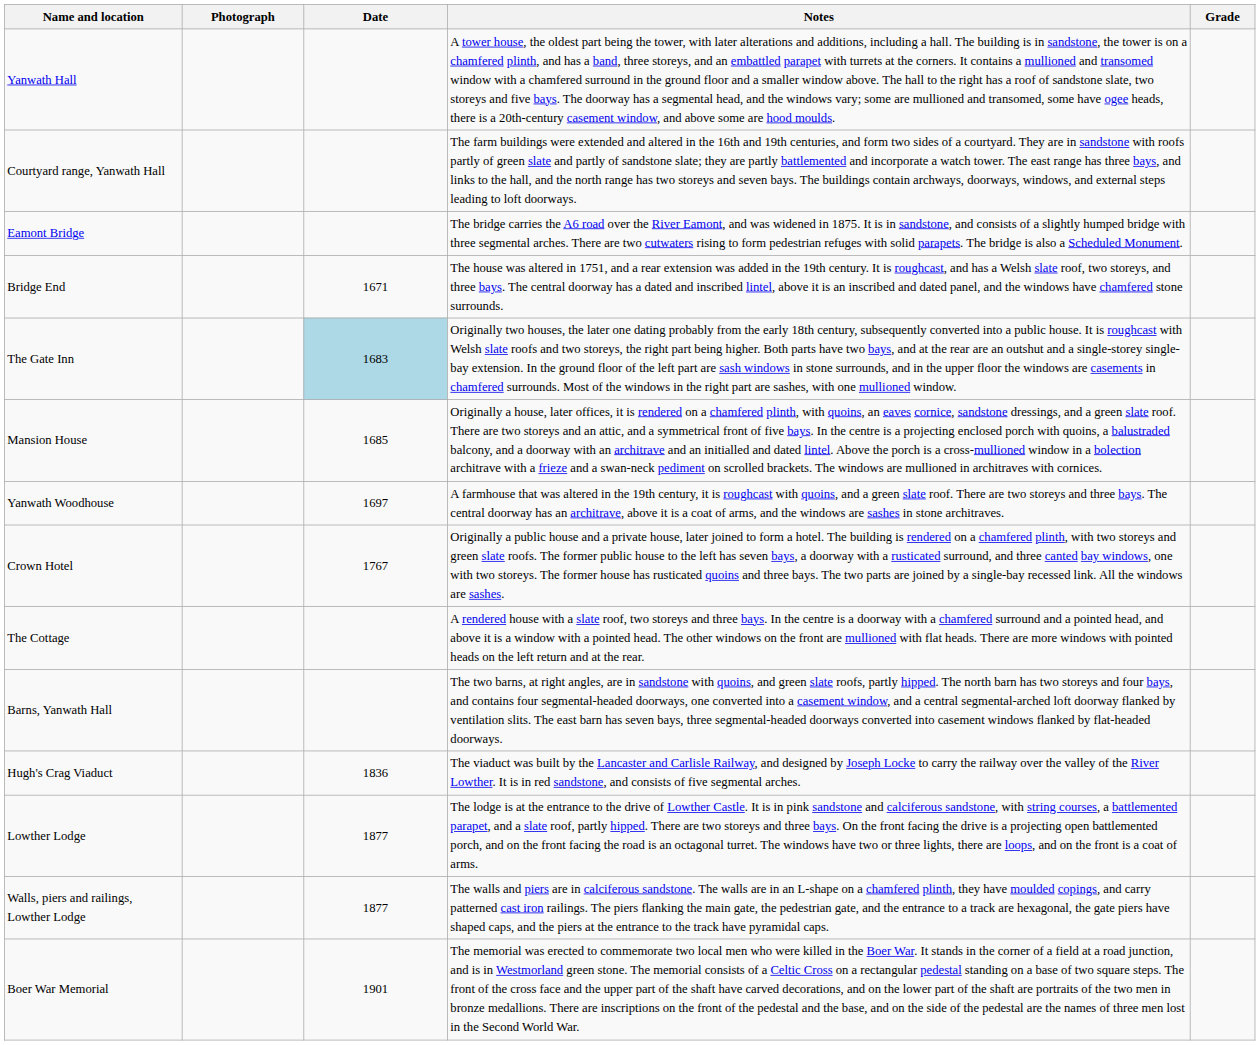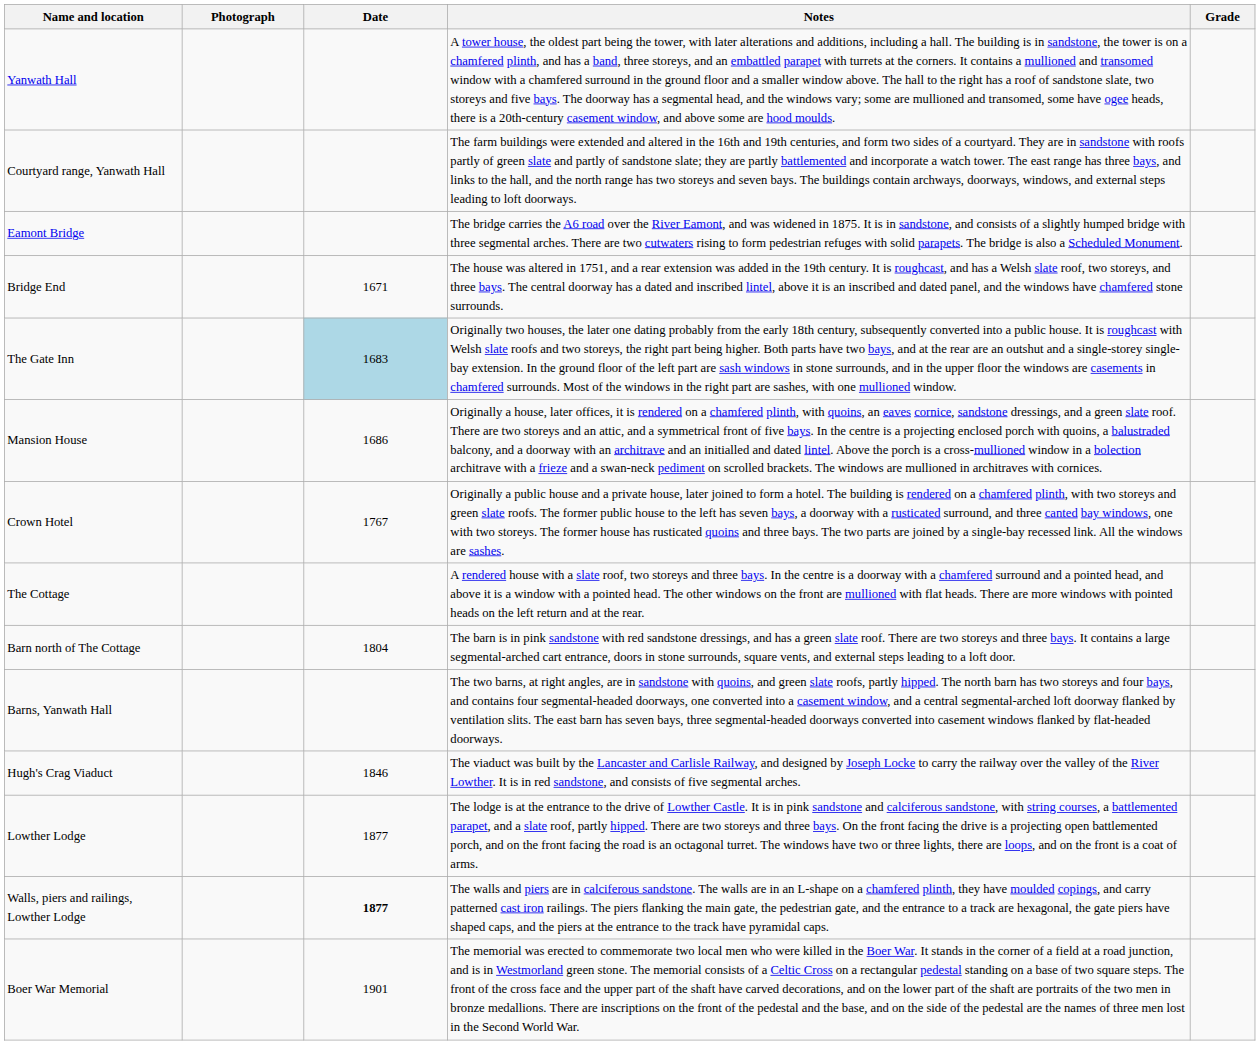Mansion House | Date: 1685 -> 1686
- row: Yanwath Woodhouse | 1697 | A farmhouse that was altered in the 19th century, it is roughcast with quoins, and a green slate roof. There are two storeys and three bays. The central doorway has an architrave, above it is a coat of arms, and the windows are sashes in stone architraves.
+ row: Barn north of The Cottage | 1804 | The barn is in pink sandstone with red sandstone dressings, and has a green slate roof. There are two storeys and three bays. It contains a large segmental-arched cart entrance, doors in stone surrounds, square vents, and external steps leading to a loft door.
Hugh's Crag Viaduct | Date: 1836 -> 1846
Walls, piers and railings, Lowther Lodge | Date: normal -> bold
